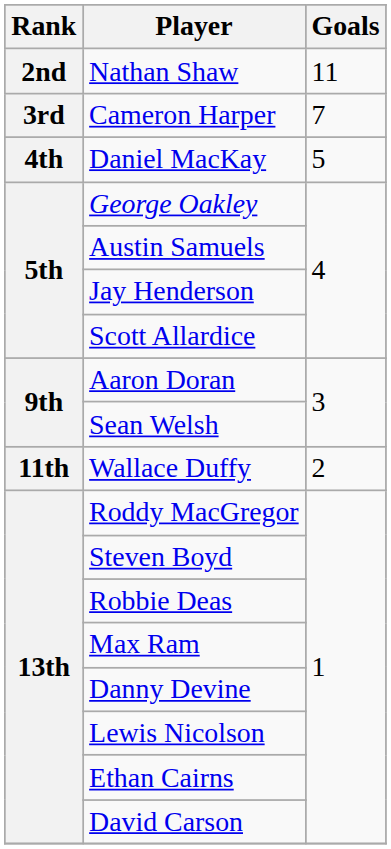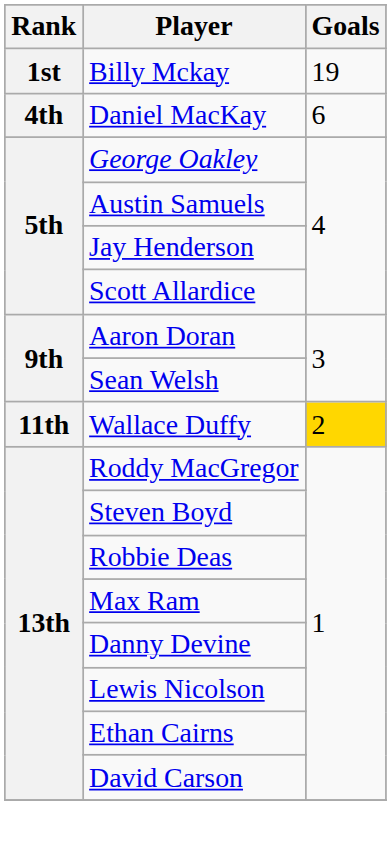+ row: 1st | Billy Mckay | 19
- row: 2nd | Nathan Shaw | 11
- row: 3rd | Cameron Harper | 7
Daniel MacKay | Goals: 5 -> 6
Wallace Duffy | Goals: no background -> gold background
